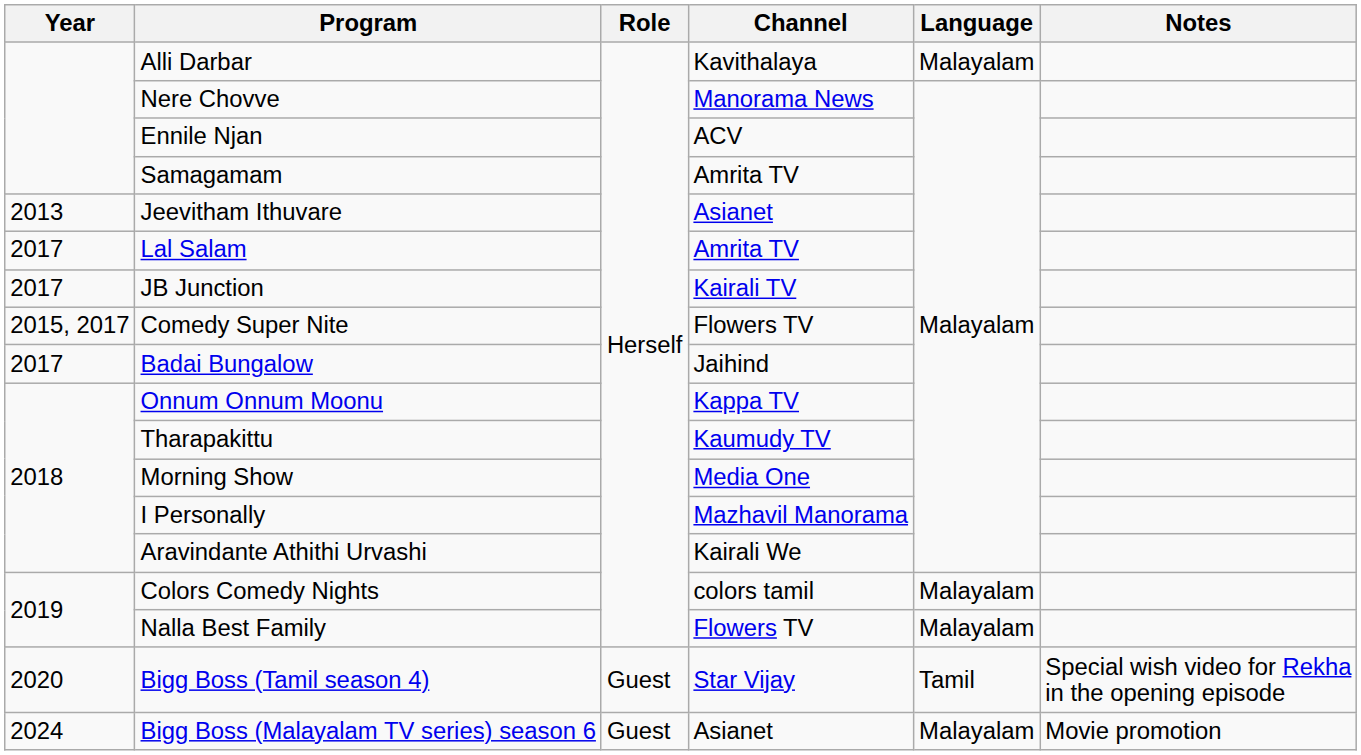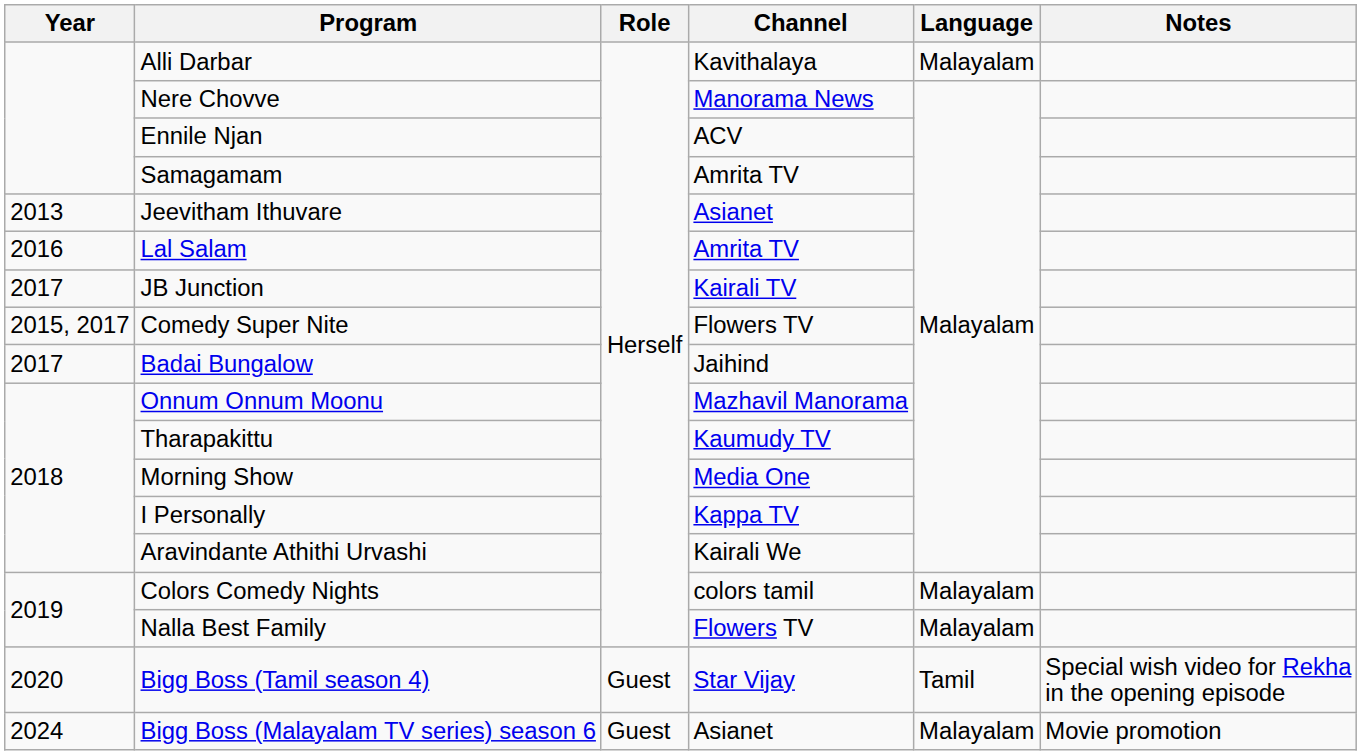Lal Salam | Year: 2017 -> 2016
Onnum Onnum Moonu | Channel: Kappa TV -> Mazhavil Manorama
I Personally | Channel: Mazhavil Manorama -> Kappa TV
